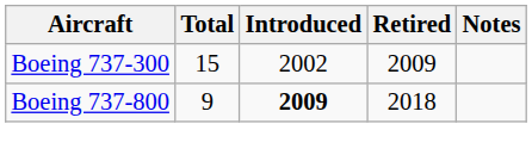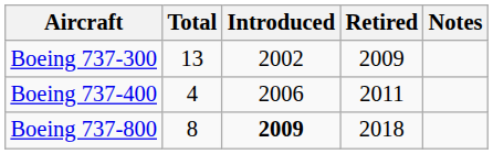Boeing 737-300 | Total: 15 -> 13
+ row: Boeing 737-400 | 4 | 2006 | 2011
Boeing 737-800 | Total: 9 -> 8
